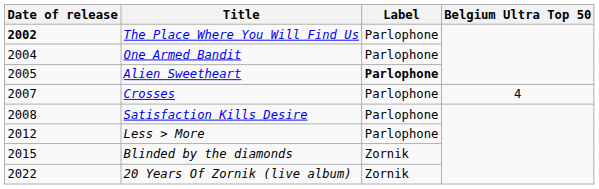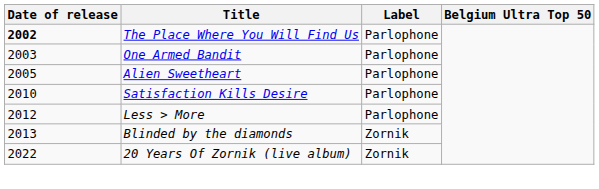One Armed Bandit | Date of release: 2004 -> 2003
Alien Sweetheart | Label: bold -> normal
- row: 2007 | Crosses | Parlophone | 4
Satisfaction Kills Desire | Date of release: 2008 -> 2010
Blinded by the diamonds | Date of release: 2015 -> 2013
